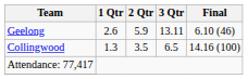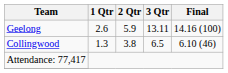Geelong | Final: 6.10 (46) -> 14.16 (100)
Collingwood | 2 Qtr: 3.5 -> 3.8
Collingwood | Final: 14.16 (100) -> 6.10 (46)
